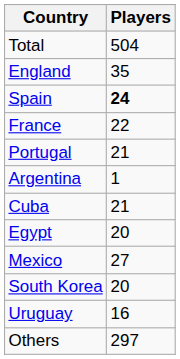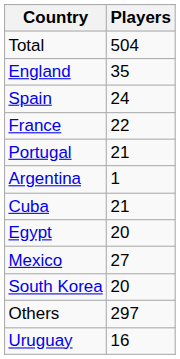Spain | Players: bold -> normal
rows swapped: Uruguay <-> Others
